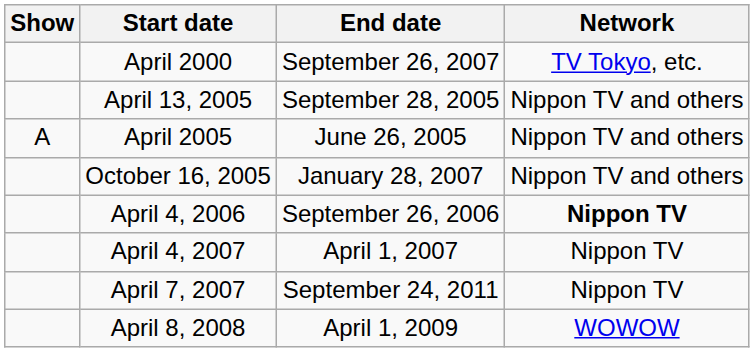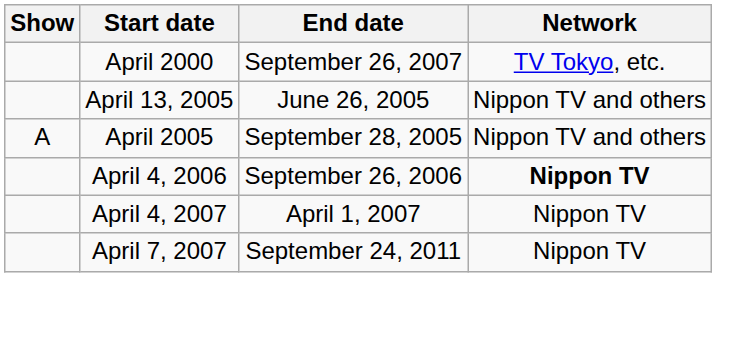April 13, 2005 | End date: September 28, 2005 -> June 26, 2005
April 2005 | End date: June 26, 2005 -> September 28, 2005
- row: October 16, 2005 | January 28, 2007 | Nippon TV and others
- row: April 8, 2008 | April 1, 2009 | WOWOW
